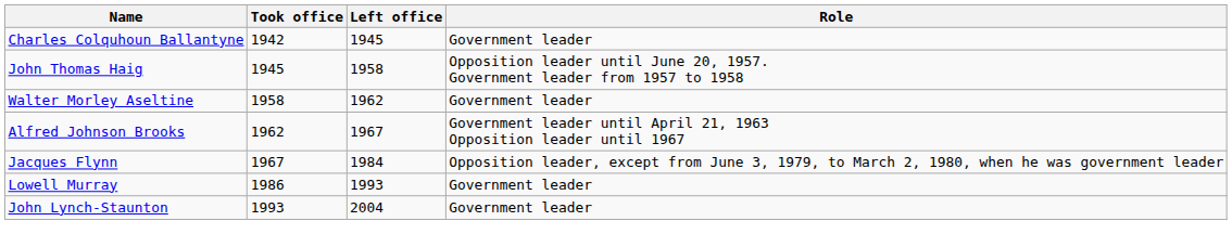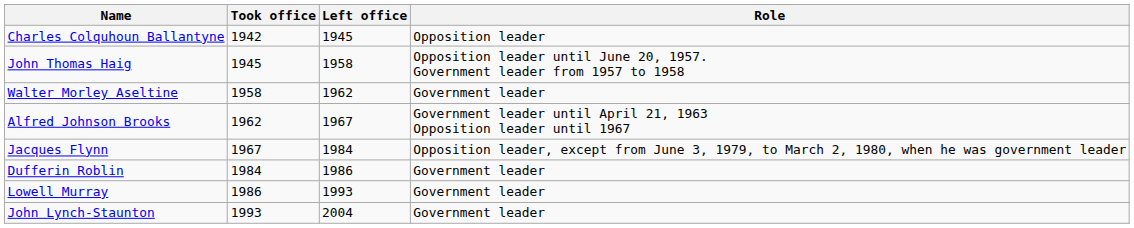Charles Colquhoun Ballantyne | Role: Government leader -> Opposition leader
+ row: Dufferin Roblin | 1984 | 1986 | Government leader
